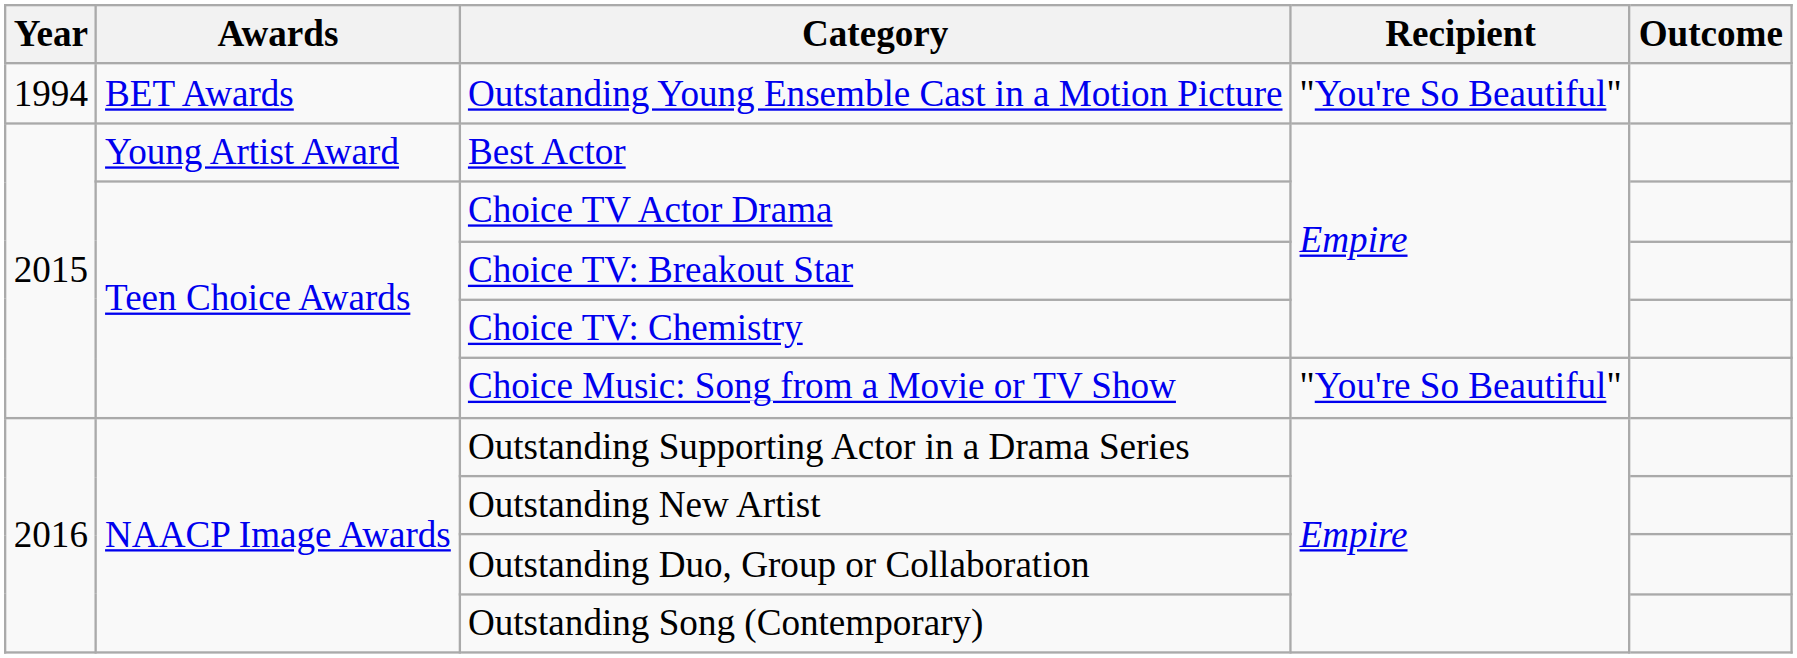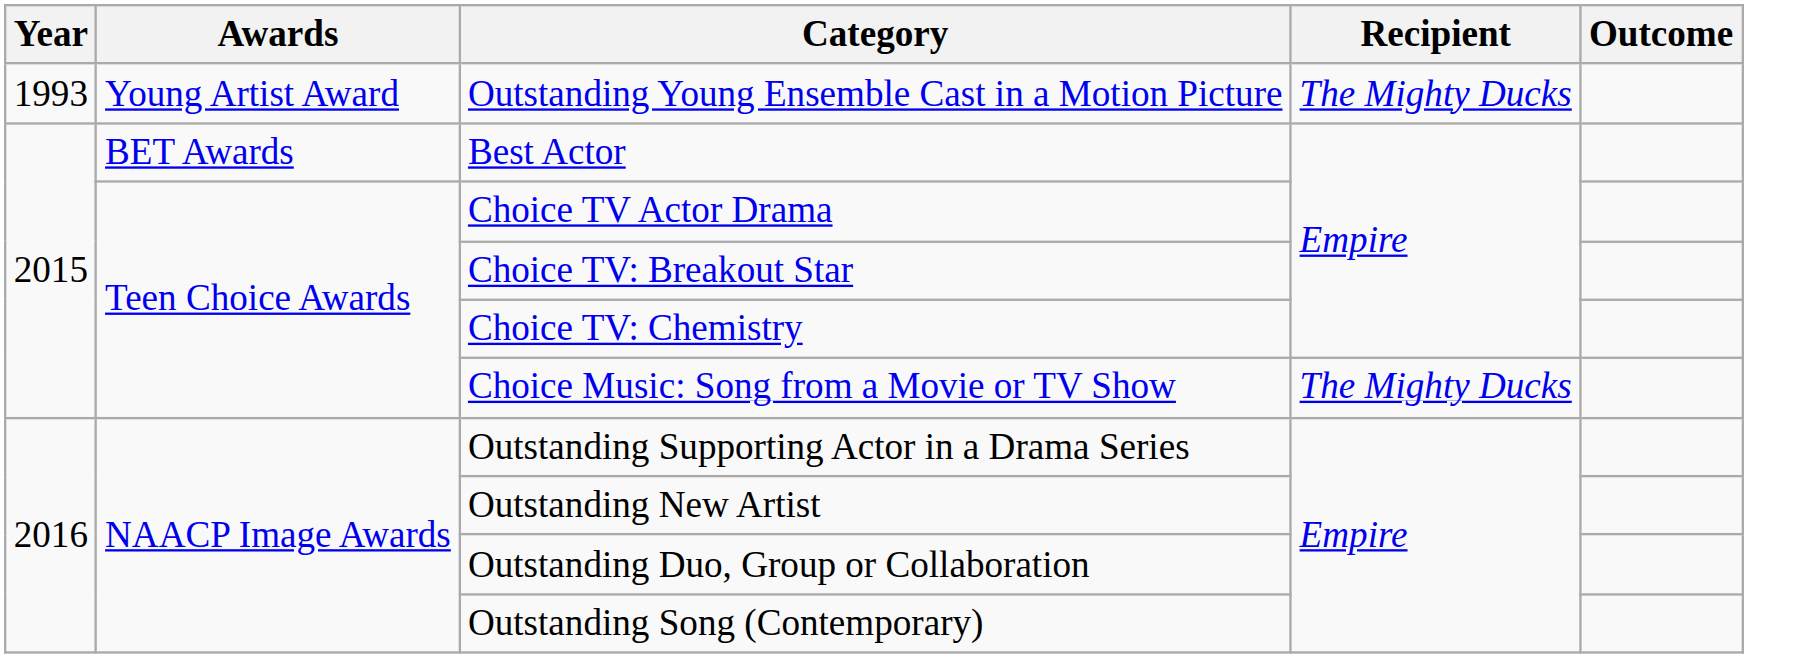Outstanding Young Ensemble Cast in a Motion Picture | Year: 1994 -> 1993
Outstanding Young Ensemble Cast in a Motion Picture | Awards: BET Awards -> Young Artist Award
Outstanding Young Ensemble Cast in a Motion Picture | Recipient: "You're So Beautiful" -> The Mighty Ducks
Best Actor | Awards: Young Artist Award -> BET Awards
Choice Music: Song from a Movie or TV Show | Recipient: "You're So Beautiful" -> The Mighty Ducks
